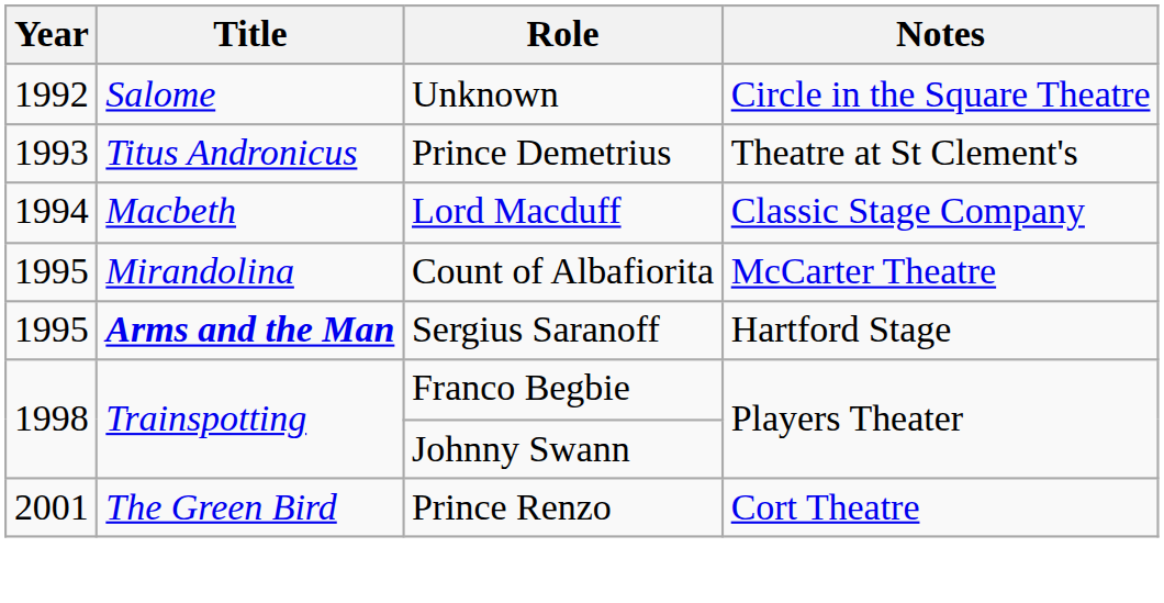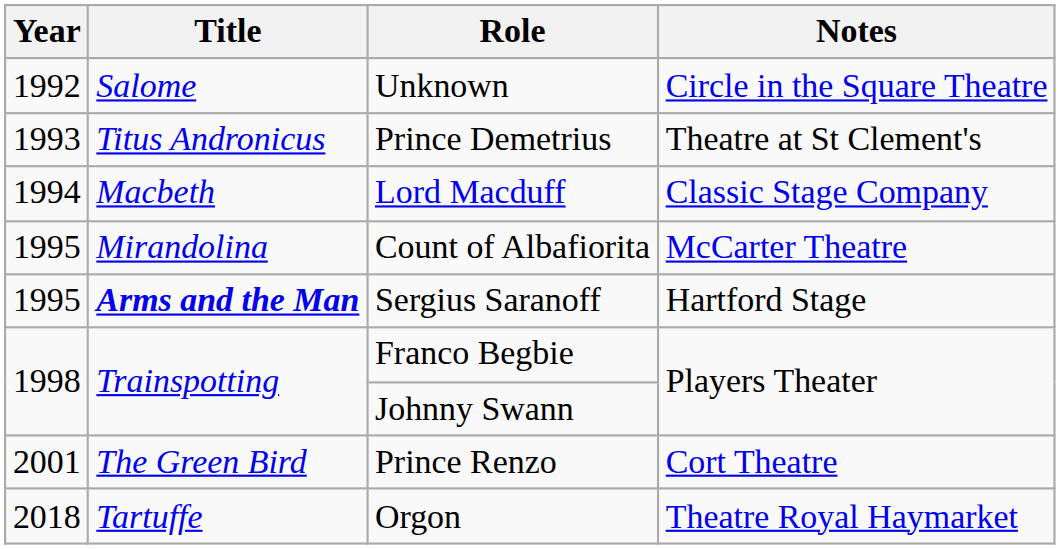+ row: 2018 | Tartuffe | Orgon | Theatre Royal Haymarket
